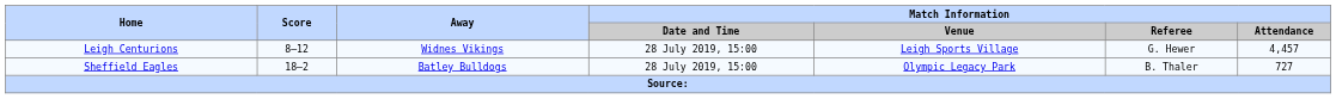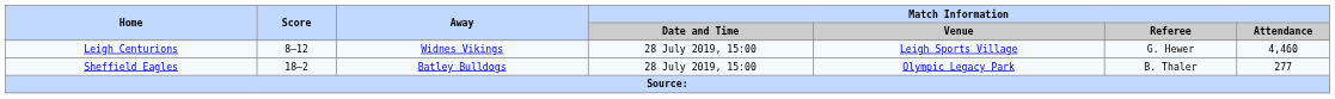Leigh Centurions | Match Information / Attendance: 4,457 -> 4,460
Sheffield Eagles | Match Information / Attendance: 727 -> 277
